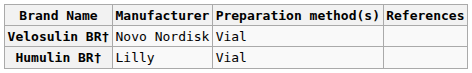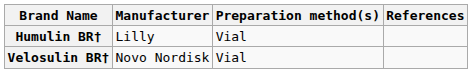rows swapped: Humulin BR† <-> Velosulin BR†
